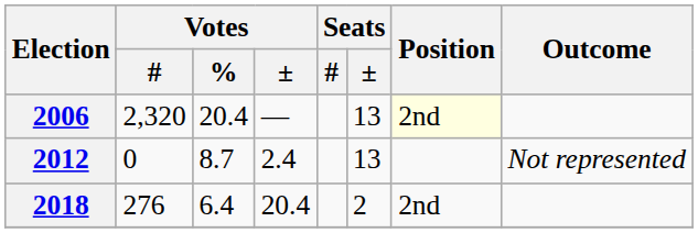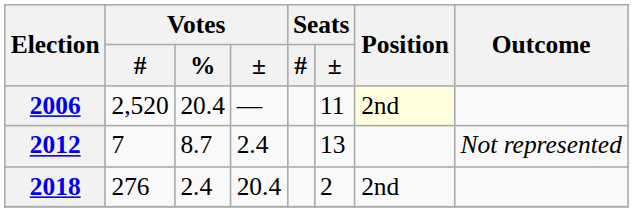2006 | Votes / #: 2,320 -> 2,520
2006 | Seats / ±: 13 -> 11
2012 | Votes / #: 0 -> 7
2018 | Votes / %: 6.4 -> 2.4
